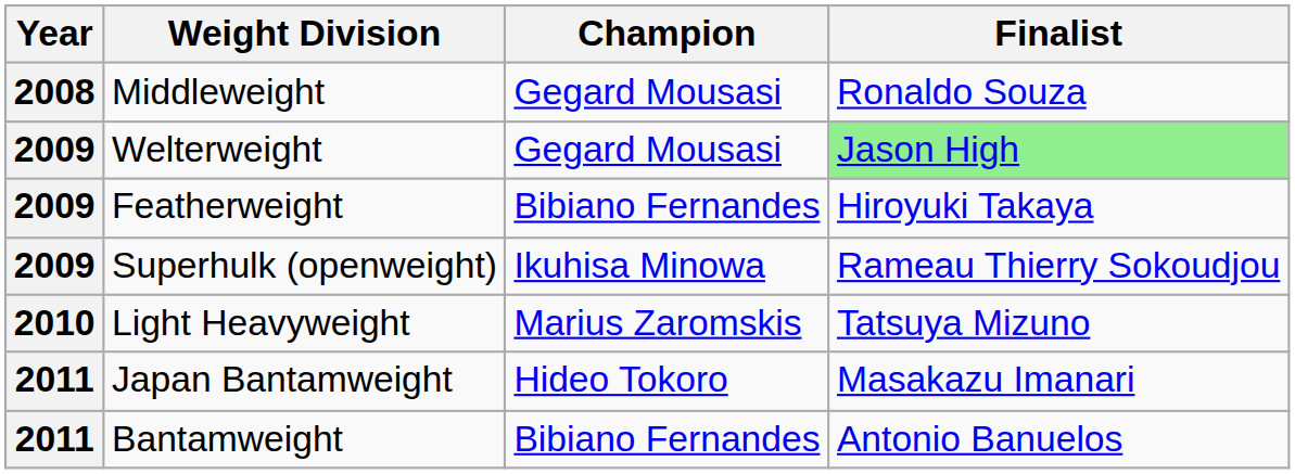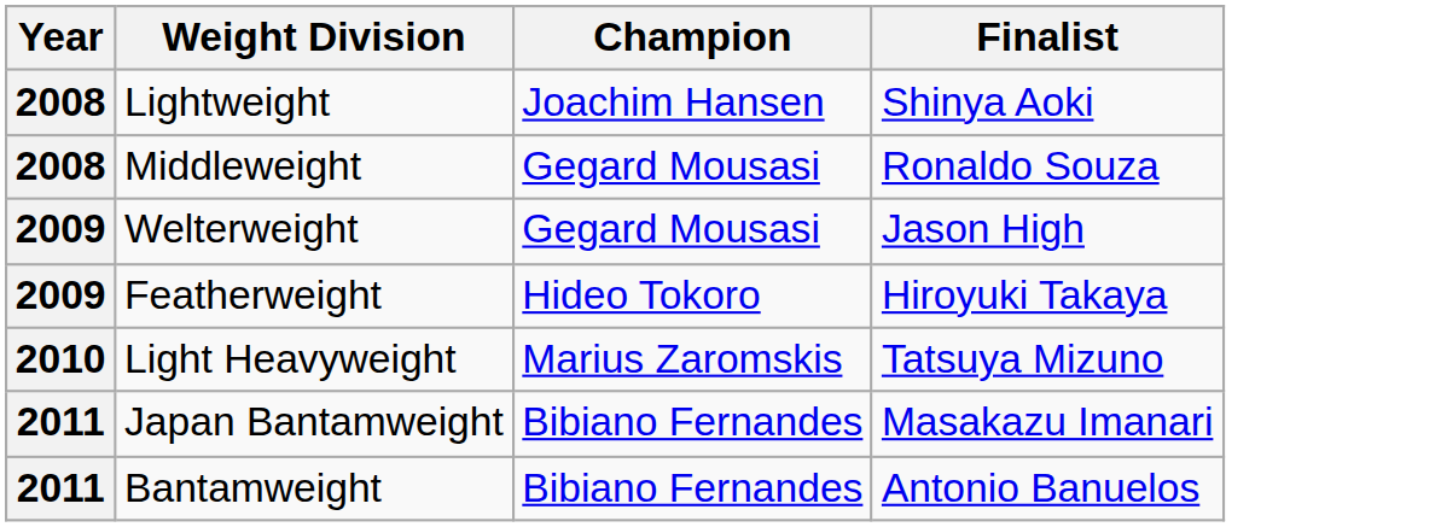+ row: 2008 | Lightweight | Joachim Hansen | Shinya Aoki
Welterweight | Finalist: lightgreen background -> no background
Featherweight | Champion: Bibiano Fernandes -> Hideo Tokoro
- row: 2009 | Superhulk (openweight) | Ikuhisa Minowa | Rameau Thierry Sokoudjou
Japan Bantamweight | Champion: Hideo Tokoro -> Bibiano Fernandes
